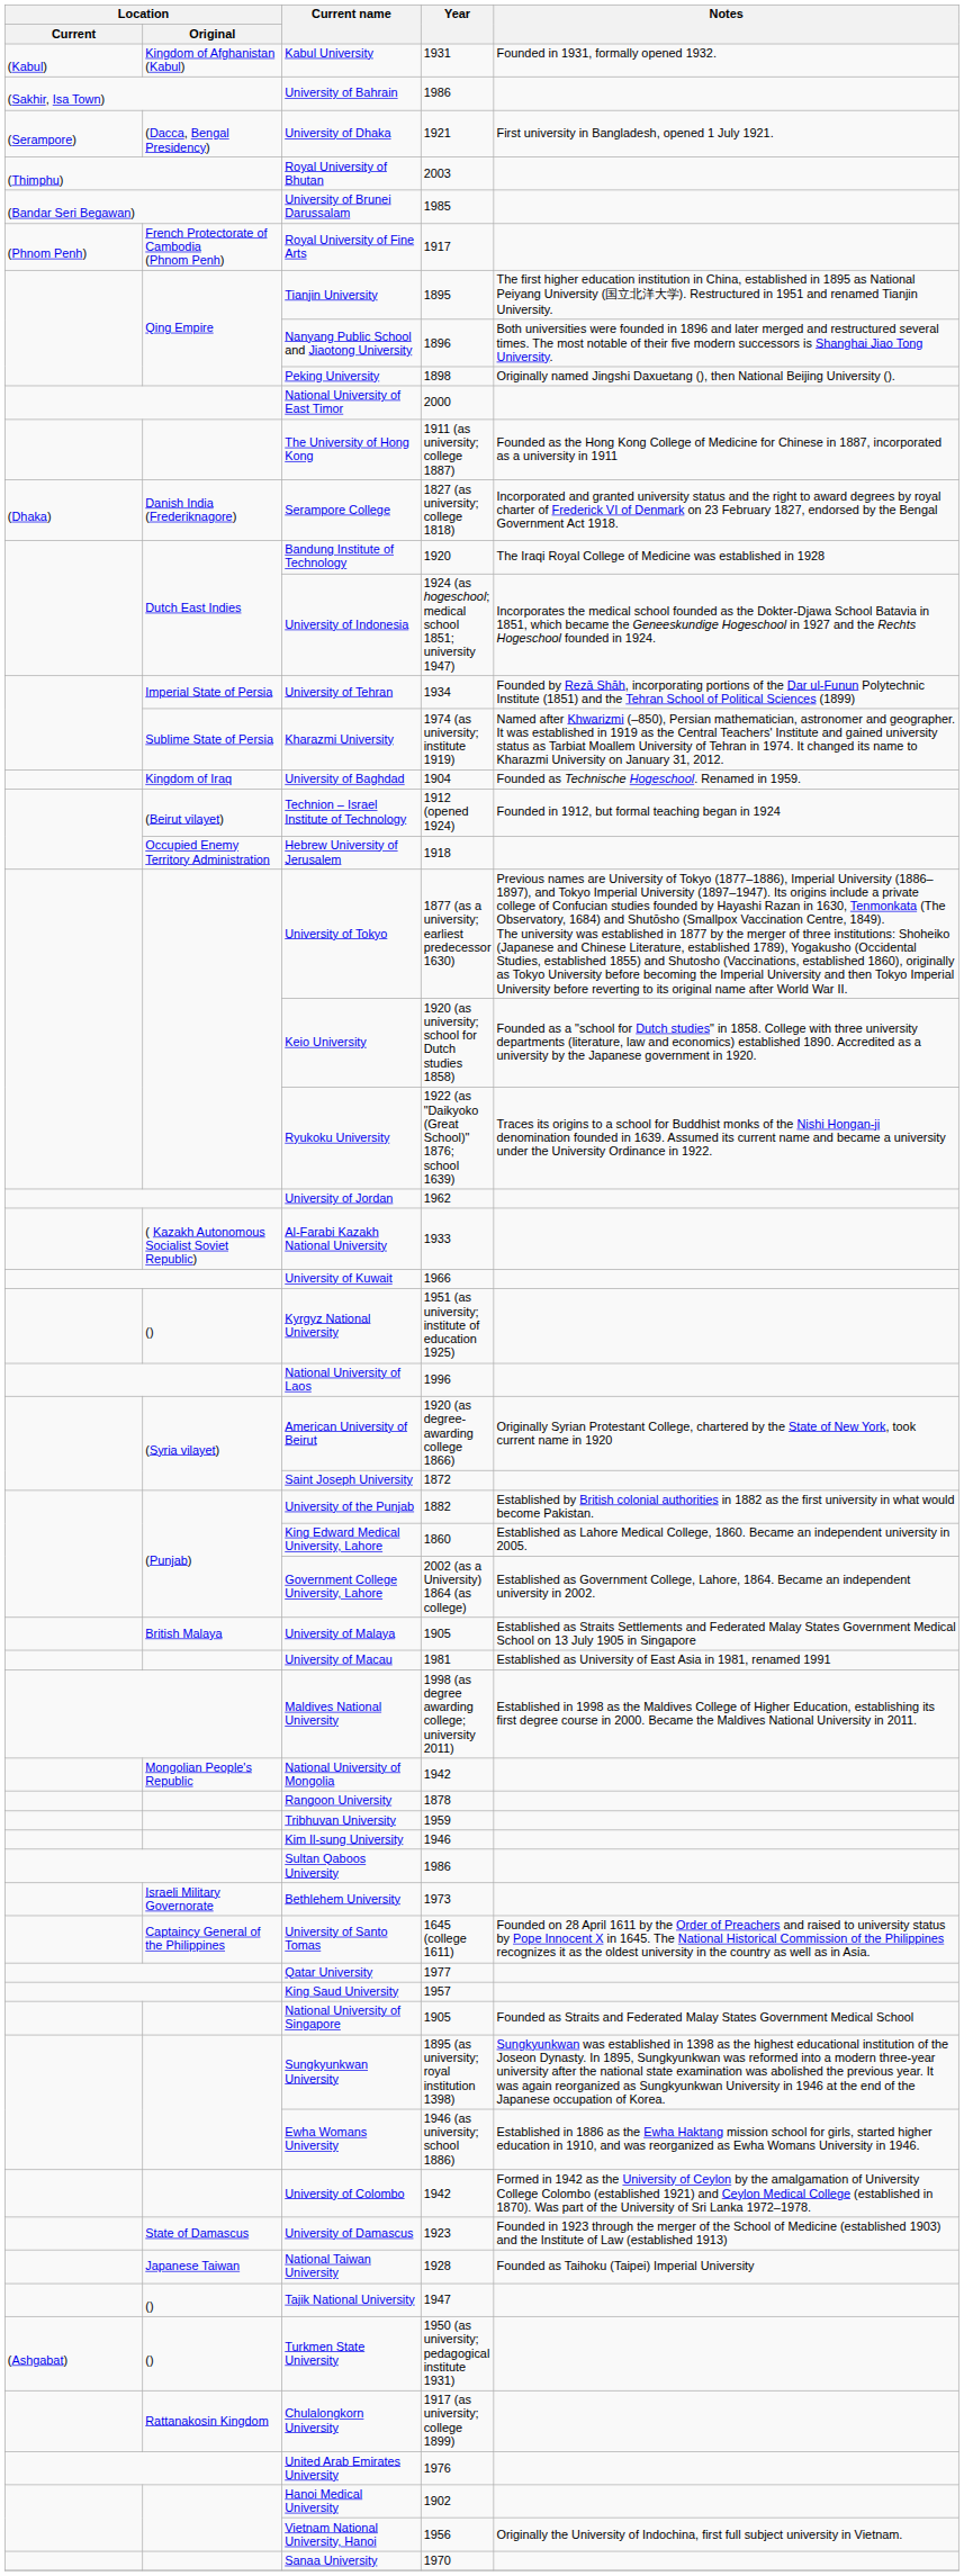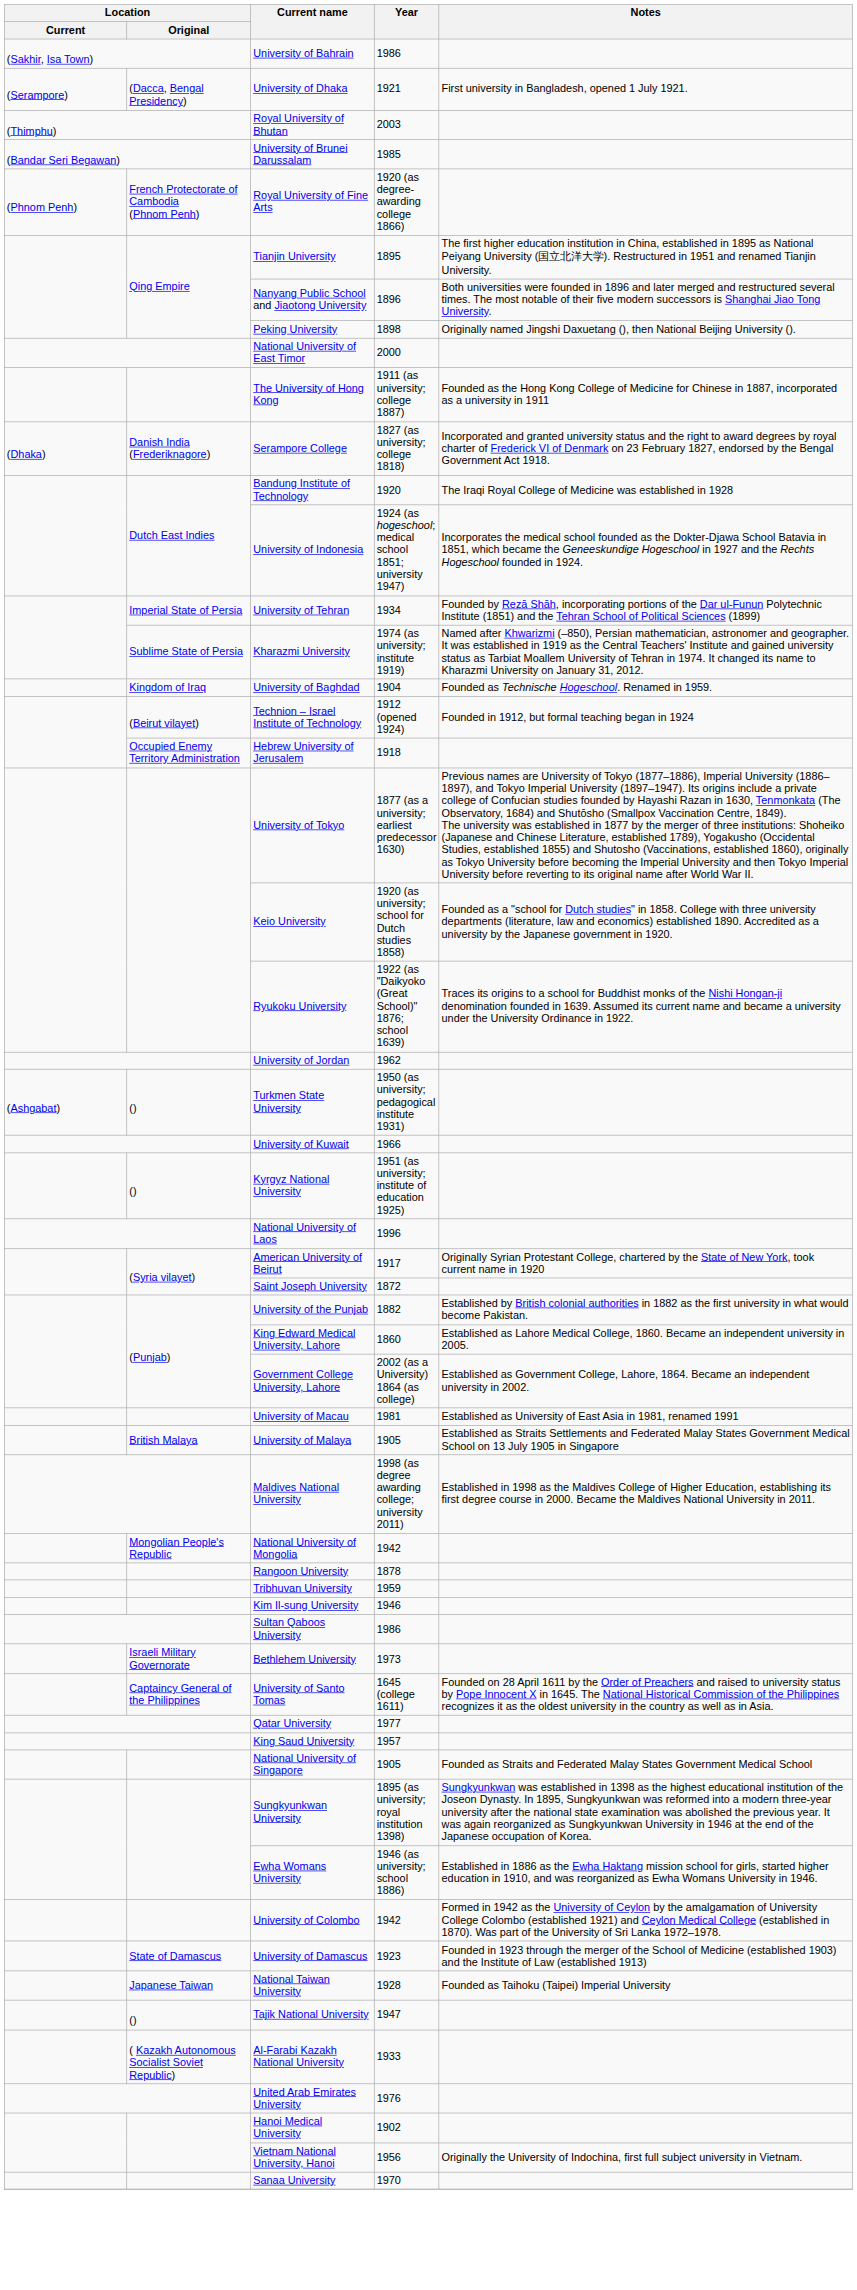- row: (Kabul) | Kingdom of Afghanistan (Kabul) | Kabul University | 1931 | Founded in 1931, formally opened 1932.
Royal University of Fine Arts | Year: 1917 -> 1920 (as degree-awarding college 1866)
rows swapped: Al-Farabi Kazakh National University <-> Turkmen State University
American University of Beirut | Year: 1920 (as degree-awarding college 1866) -> 1917
rows swapped: University of Macau <-> University of Malaya
- row: Rattanakosin Kingdom | Chulalongkorn University | 1917 (as university; college 1899)
